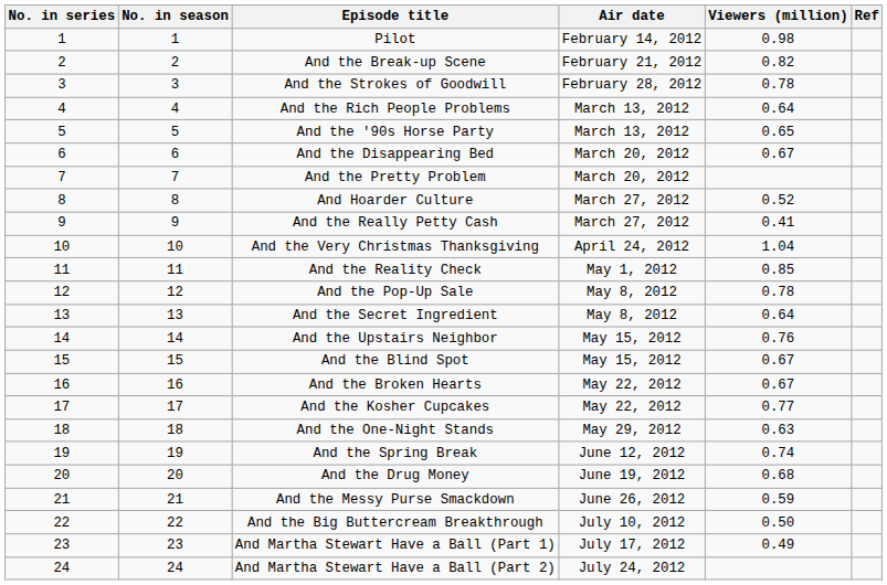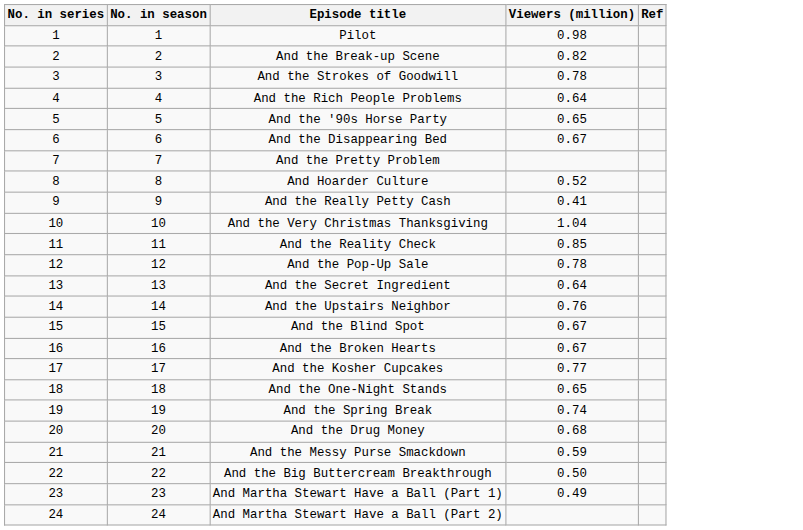- column: Air date | February 14, 2012 | February 21, 2012 | February 28, 2012 | March 13, 2012 | March 13, 2012 | March 20, 2012 | March 20, 2012 | March 27, 2012 | March 27, 2012 | April 24, 2012 | May 1, 2012 | May 8, 2012 | May 8, 2012 | May 15, 2012 | May 15, 2012 | May 22, 2012 | May 22, 2012 | May 29, 2012 | June 12, 2012 | June 19, 2012 | June 26, 2012 | July 10, 2012 | July 17, 2012 | July 24, 2012
And the One-Night Stands | Viewers (million): 0.63 -> 0.65
